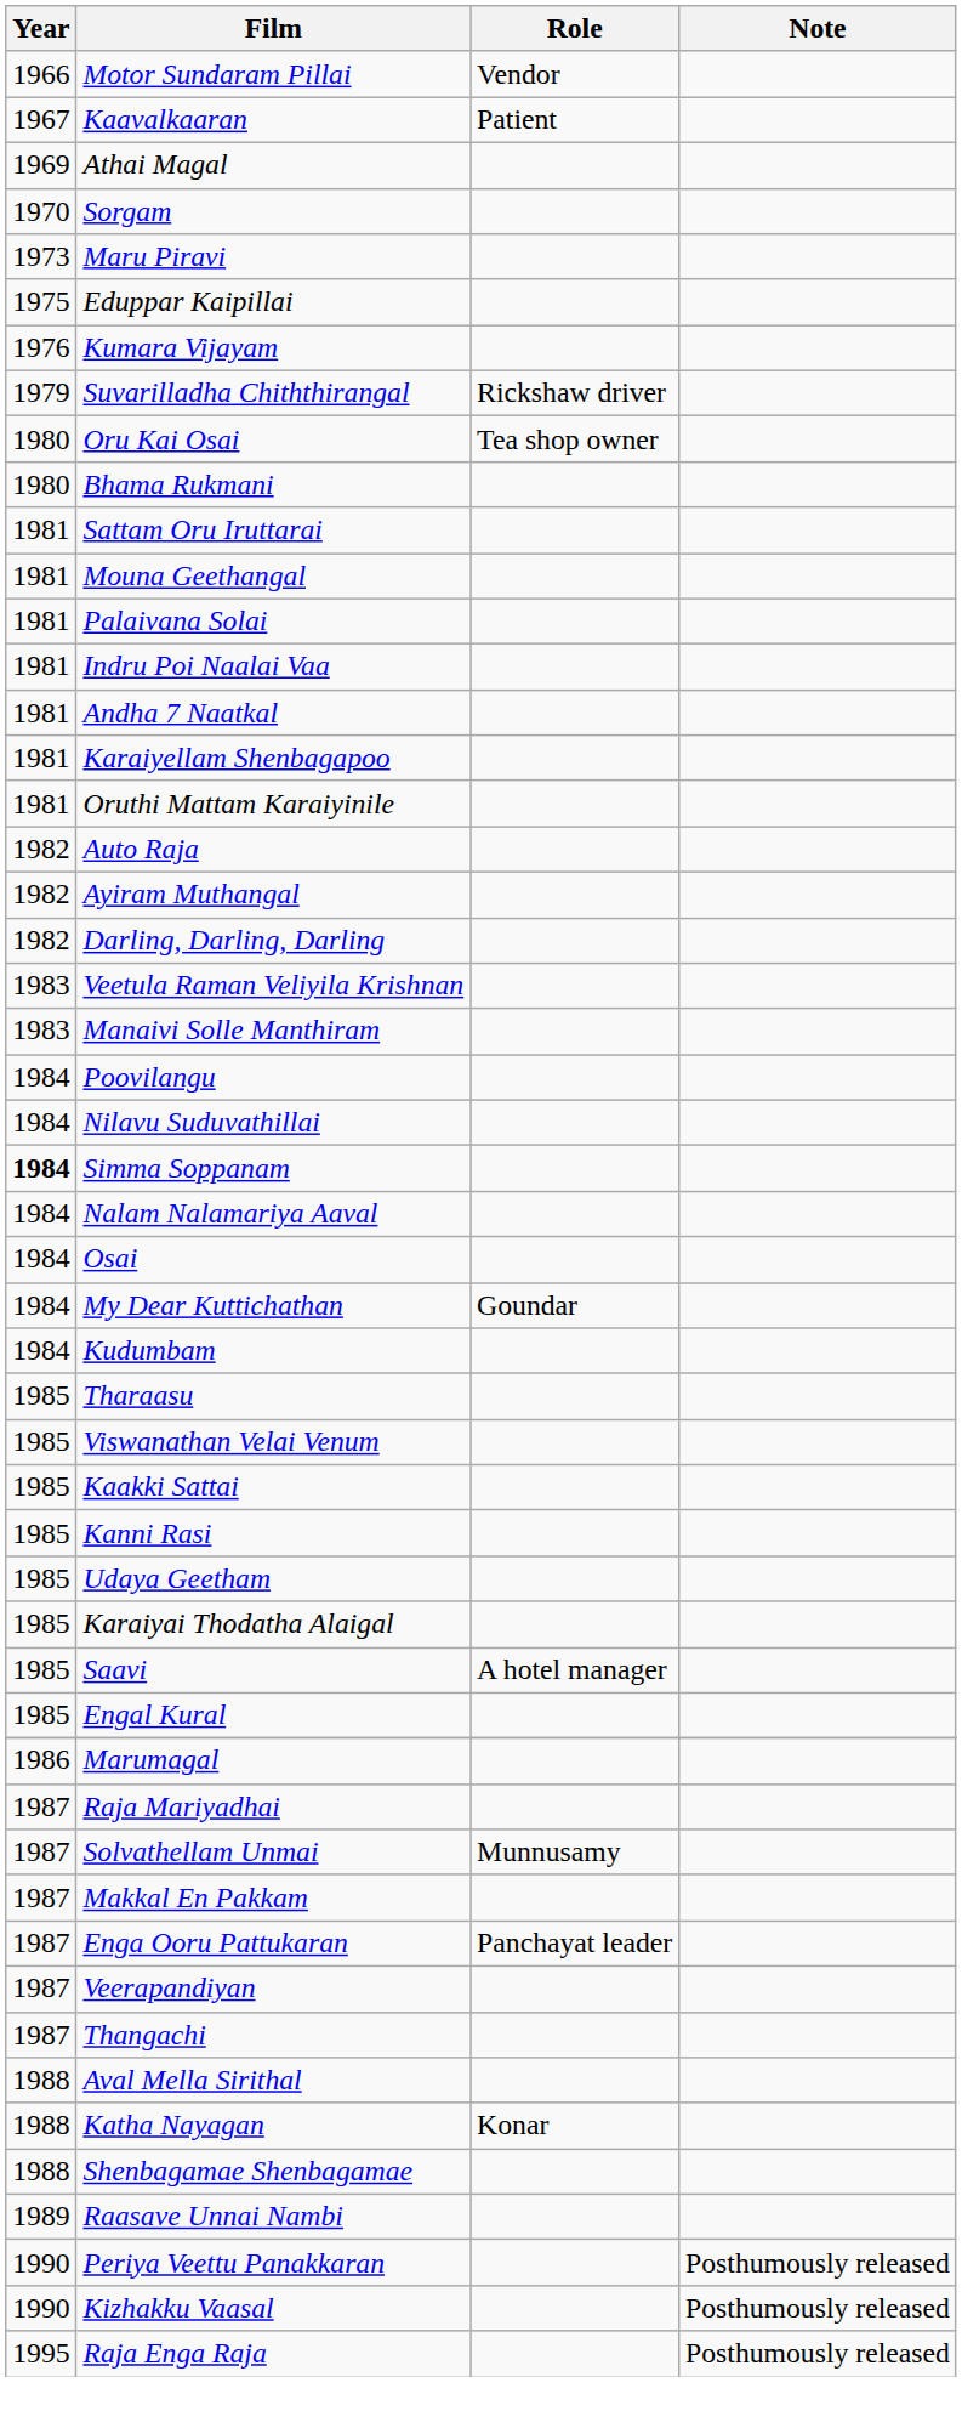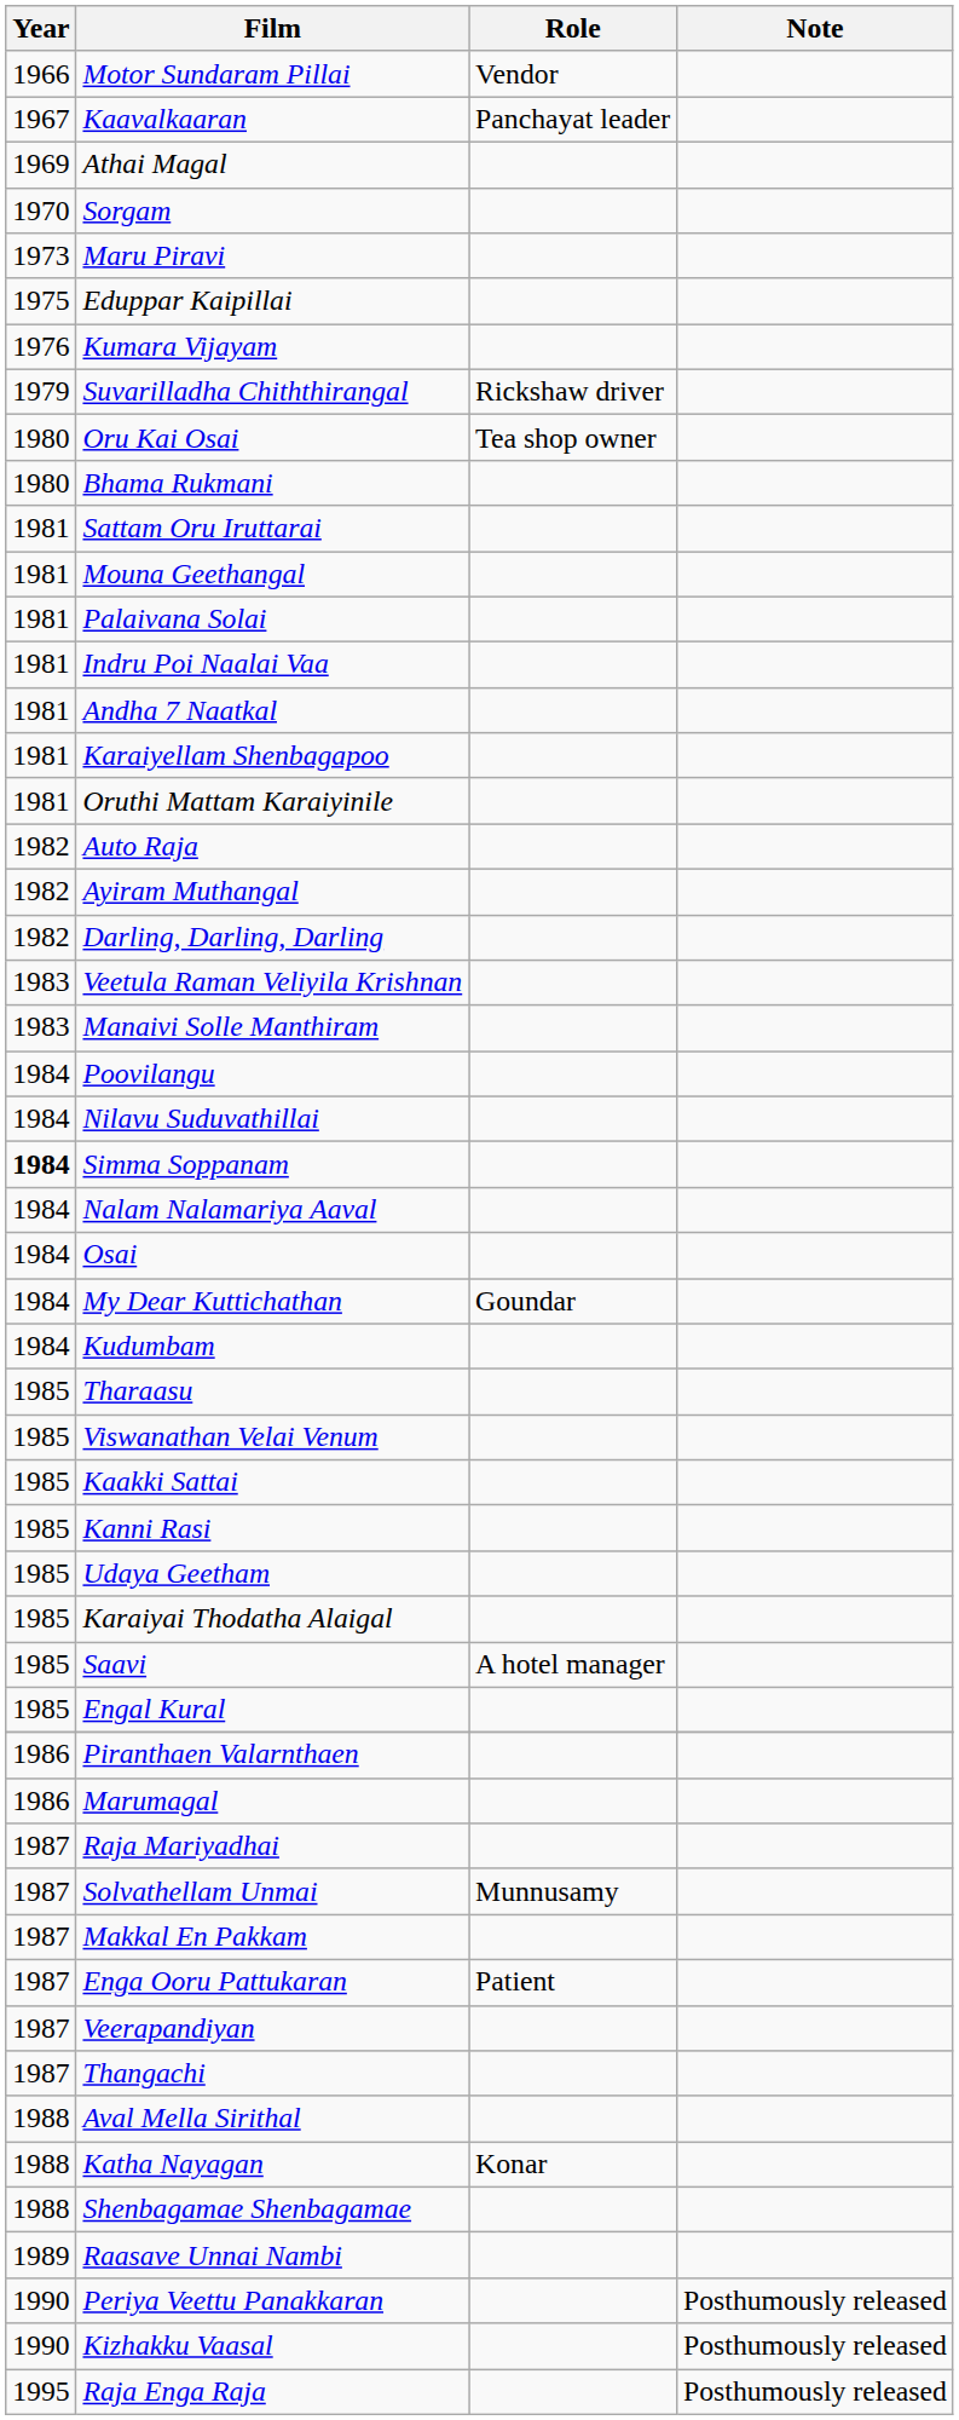Kaavalkaaran | Role: Patient -> Panchayat leader
+ row: 1986 | Piranthaen Valarnthaen
Enga Ooru Pattukaran | Role: Panchayat leader -> Patient
